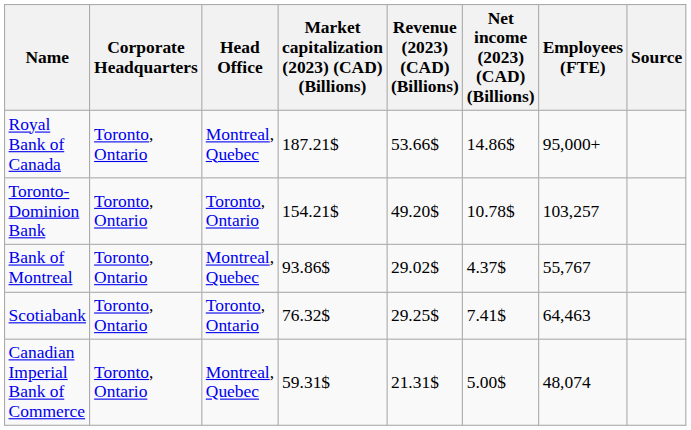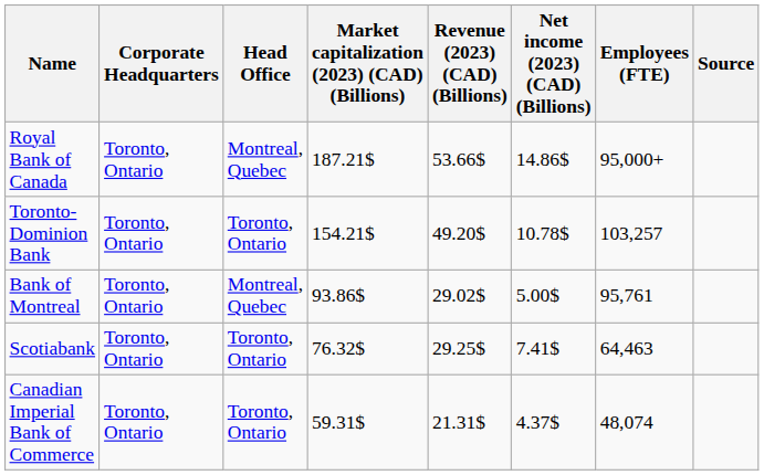Bank of Montreal | Net income (2023) (CAD) (Billions): 4.37$ -> 5.00$
Bank of Montreal | Employees (FTE): 55,767 -> 95,761
Canadian Imperial Bank of Commerce | Head Office: Montreal, Quebec -> Toronto, Ontario
Canadian Imperial Bank of Commerce | Net income (2023) (CAD) (Billions): 5.00$ -> 4.37$
